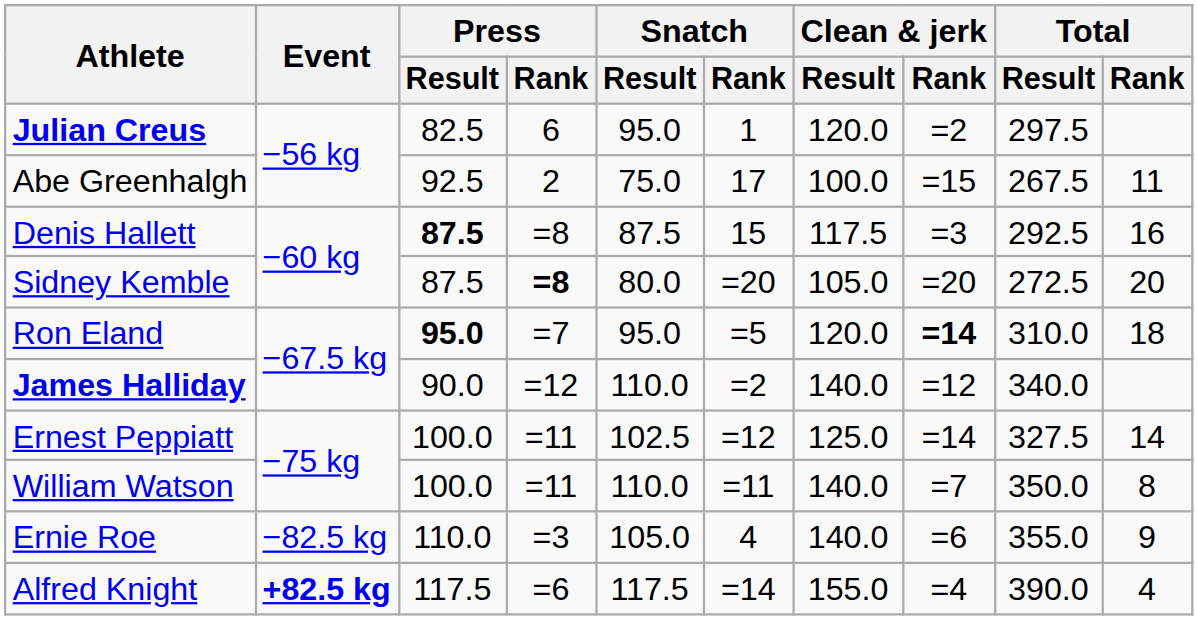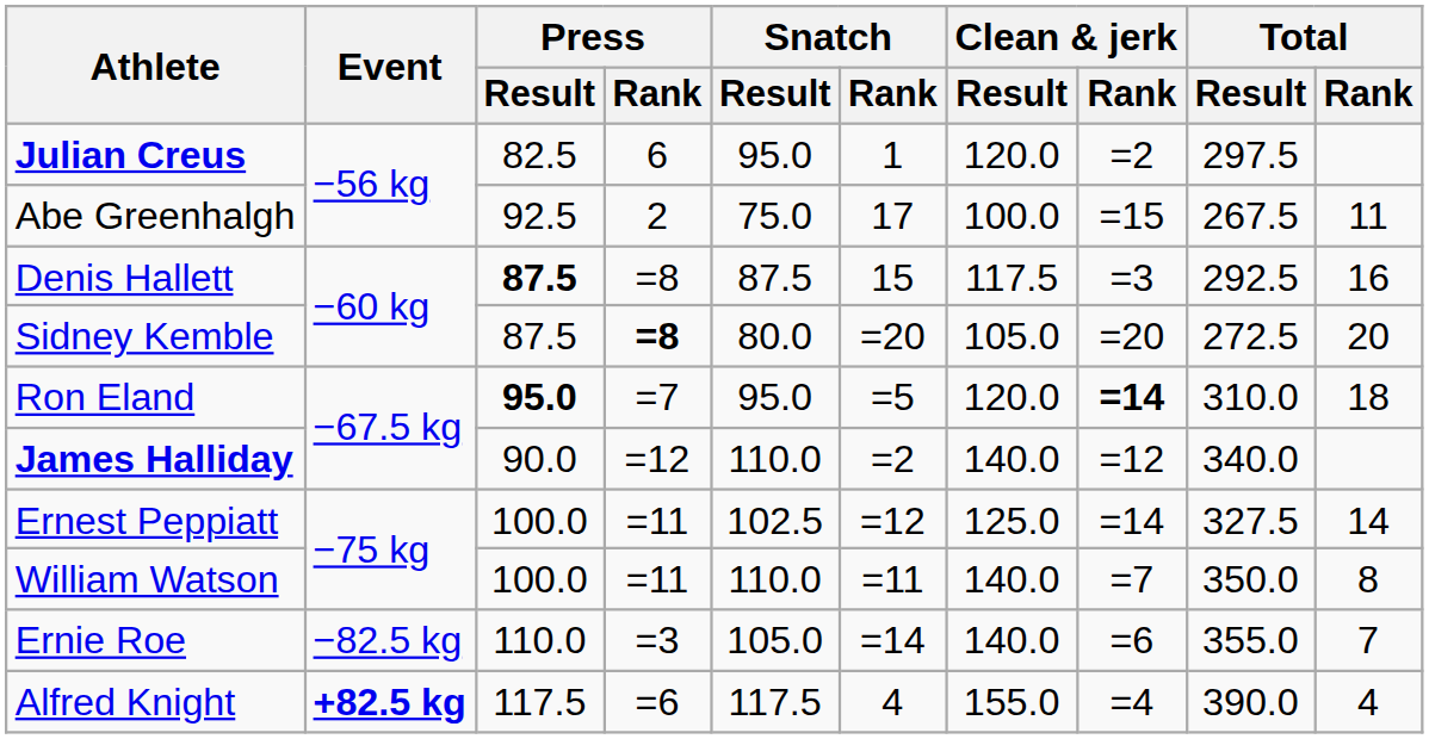Ernie Roe | Snatch / Rank: 4 -> =14
Ernie Roe | Total / Rank: 9 -> 7
Alfred Knight | Snatch / Rank: =14 -> 4
